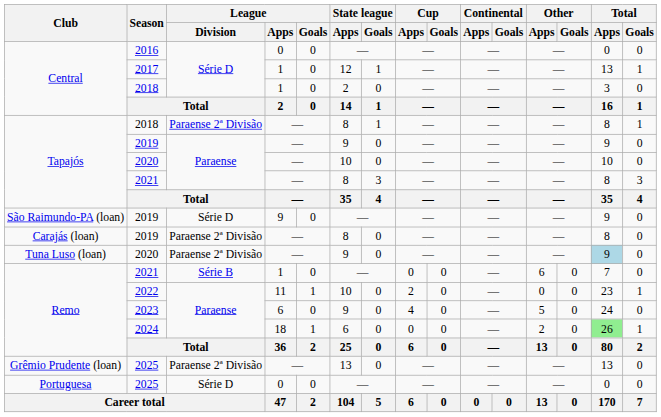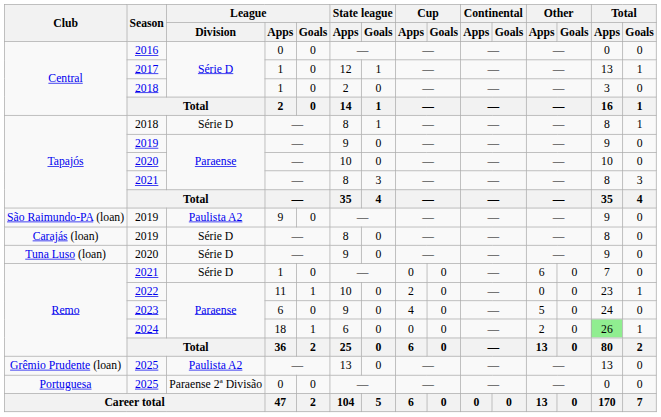Tapajós / 2018 | League / Division: Paraense 2ª Divisão -> Série D
São Raimundo-PA (loan) / 2019 | League / Division: Série D -> Paulista A2
Carajás (loan) / 2019 | League / Division: Paraense 2ª Divisão -> Série D
Tuna Luso (loan) / 2020 | League / Division: Paraense 2ª Divisão -> Série D
Tuna Luso (loan) / 2020 | Total / Apps: lightblue background -> no background
Remo / 2021 | League / Division: Série B -> Série D
Grêmio Prudente (loan) / 2025 | League / Division: Paraense 2ª Divisão -> Paulista A2
Portuguesa / 2025 | League / Division: Série D -> Paraense 2ª Divisão
